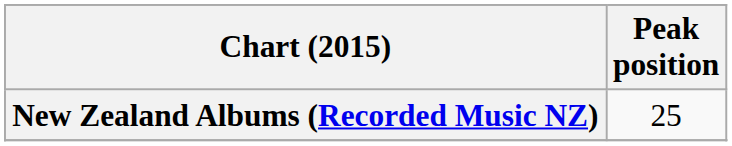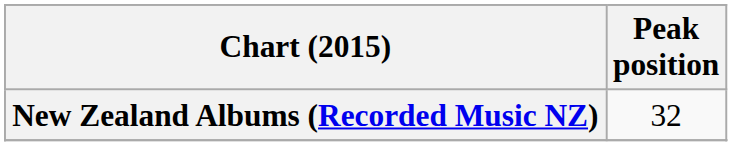New Zealand Albums (Recorded Music NZ) | Peak position: 25 -> 32
